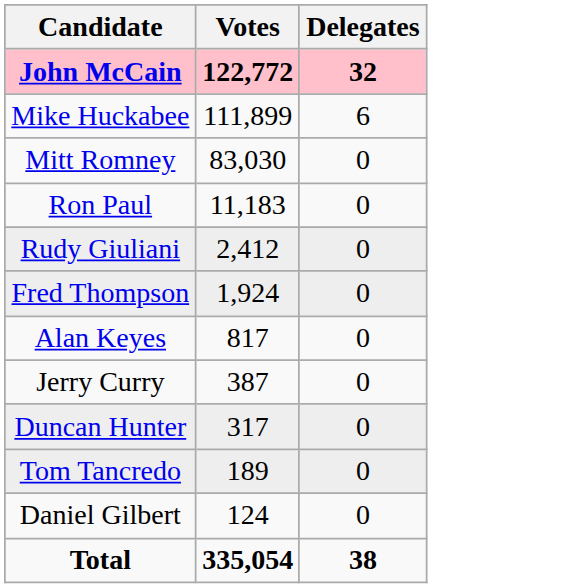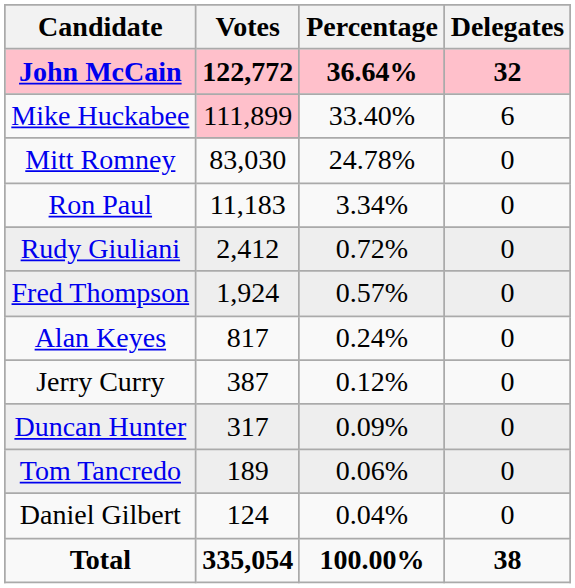+ column: Percentage | 36.64% | 33.40% | 24.78% | 3.34% | 0.72% | 0.57% | 0.24% | 0.12% | 0.09% | 0.06% | 0.04% | 100.00%
Mike Huckabee | Votes: no background -> pink background
